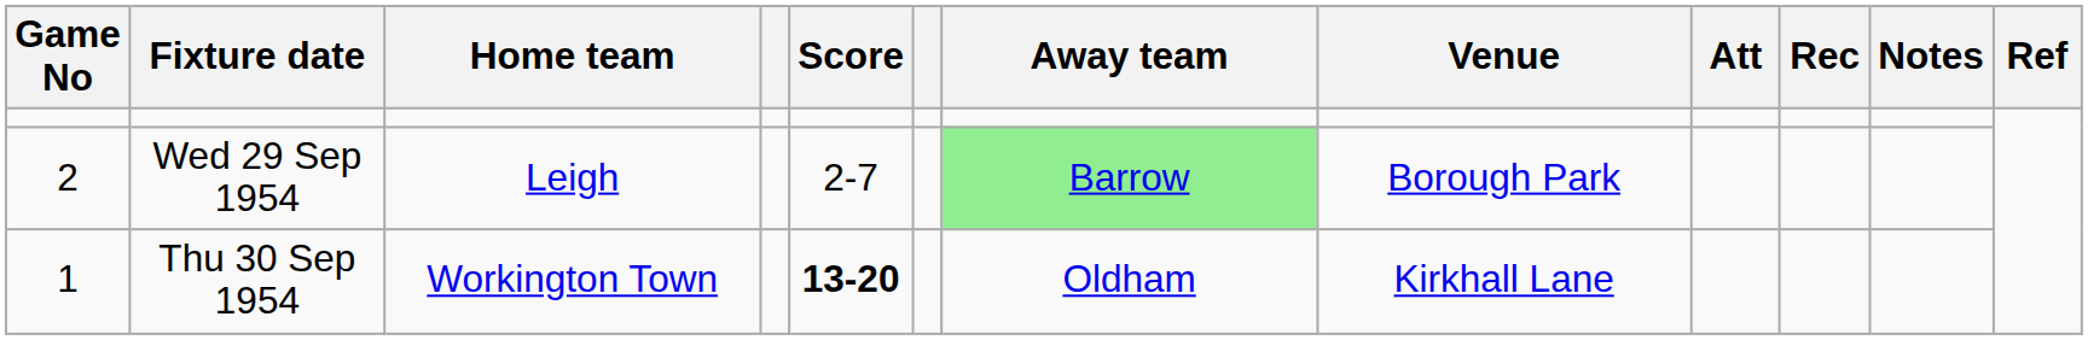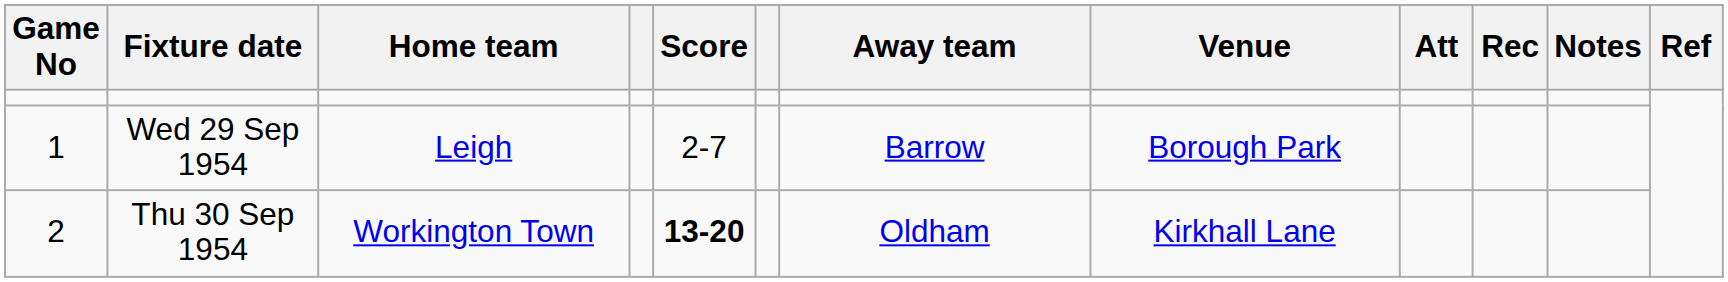Wed 29 Sep 1954 | Game No: 2 -> 1
Wed 29 Sep 1954 | Away team: lightgreen background -> no background
Thu 30 Sep 1954 | Game No: 1 -> 2
